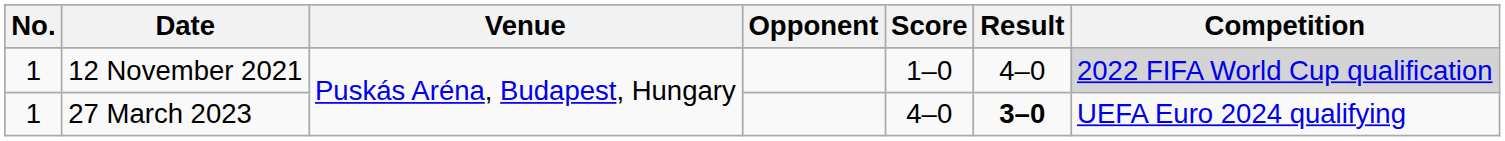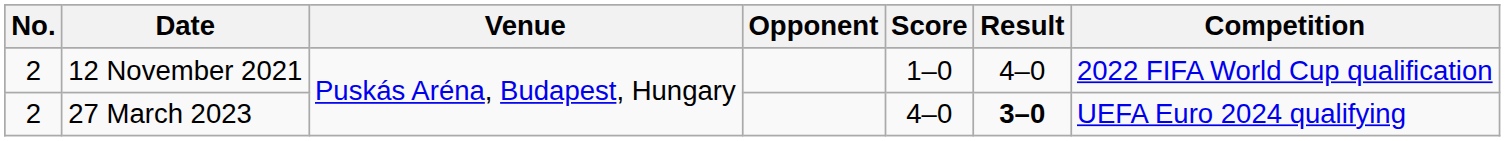12 November 2021 | No.: 1 -> 2
12 November 2021 | Competition: lightgrey background -> no background
27 March 2023 | No.: 1 -> 2
